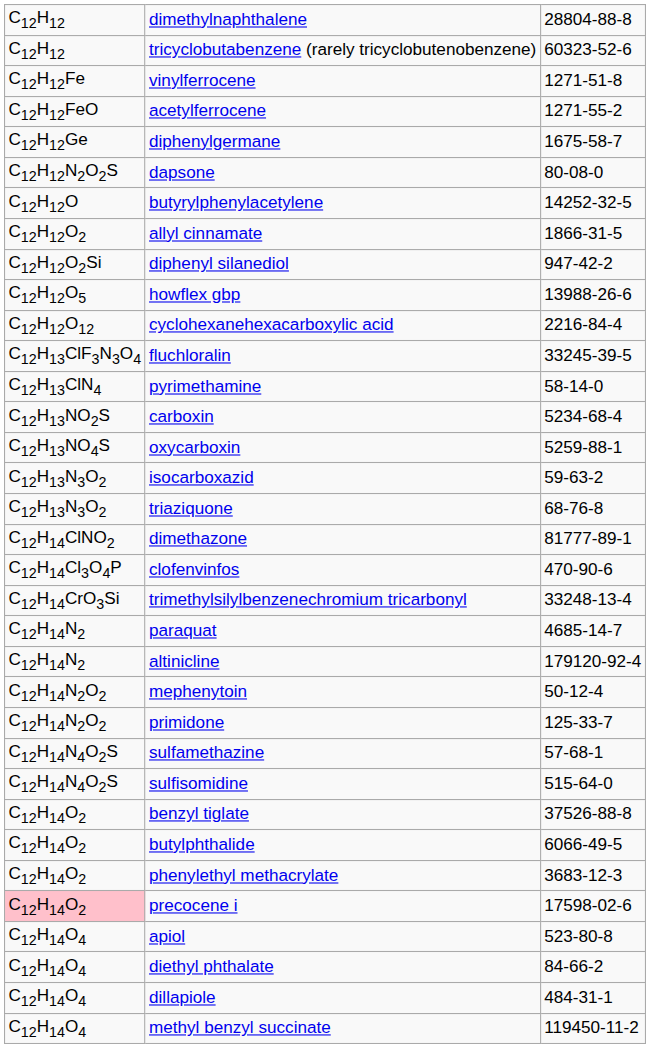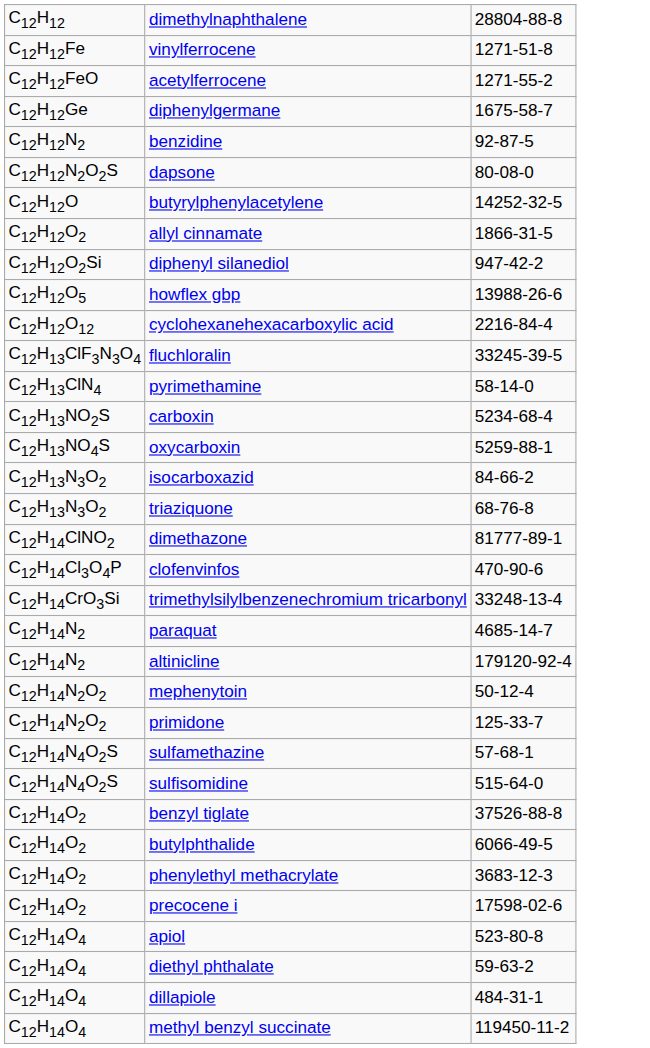- row: C12H12 | tricyclobutabenzene (rarely tricyclobutenobenzene) | 60323-52-6
+ row: C12H12N2 | benzidine | 92-87-5
isocarboxazid | column 3: 59-63-2 -> 84-66-2
precocene i | column 1: pink background -> no background
diethyl phthalate | column 3: 84-66-2 -> 59-63-2
